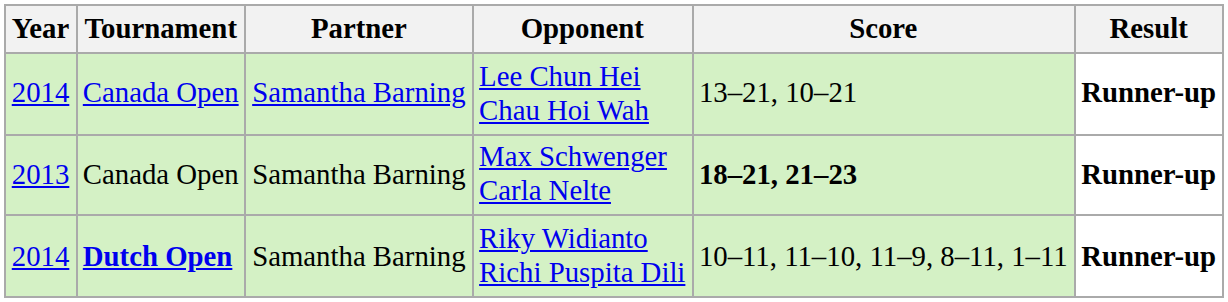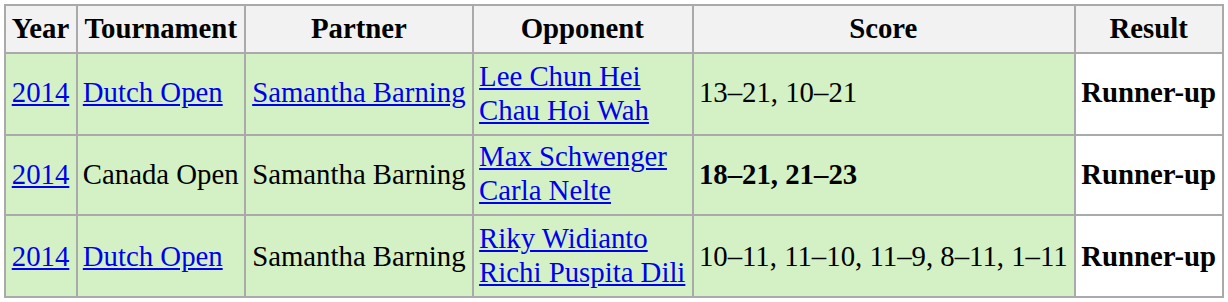Lee Chun Hei Chau Hoi Wah | Tournament: Canada Open -> Dutch Open
Max Schwenger Carla Nelte | Year: 2013 -> 2014
Riky Widianto Richi Puspita Dili | Tournament: bold -> normal
